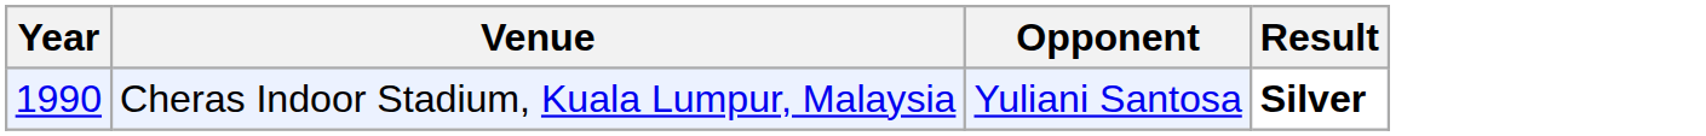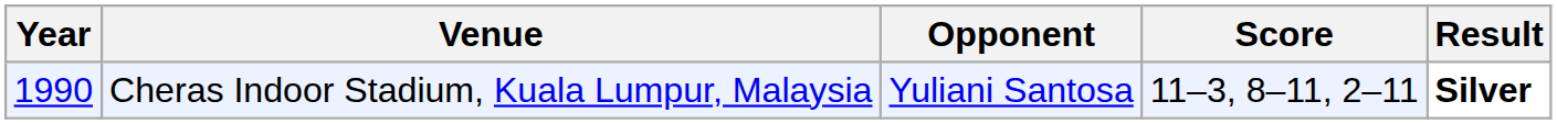+ column: Score | 11–3, 8–11, 2–11
